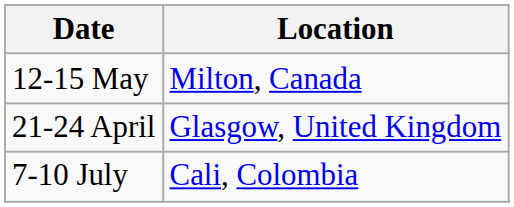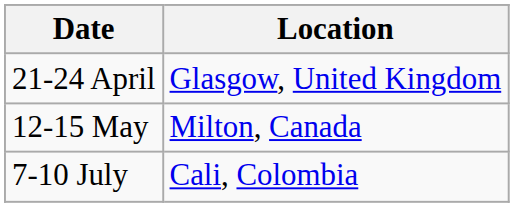rows swapped: 21-24 April <-> 12-15 May
